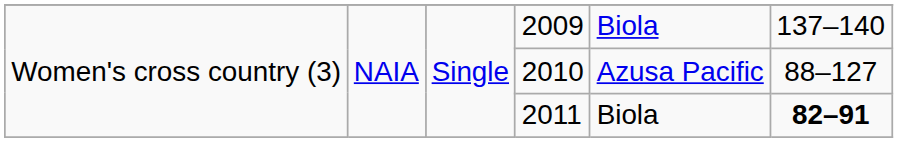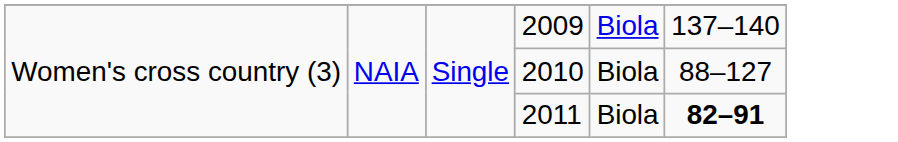2010 | column 5: Azusa Pacific -> Biola
